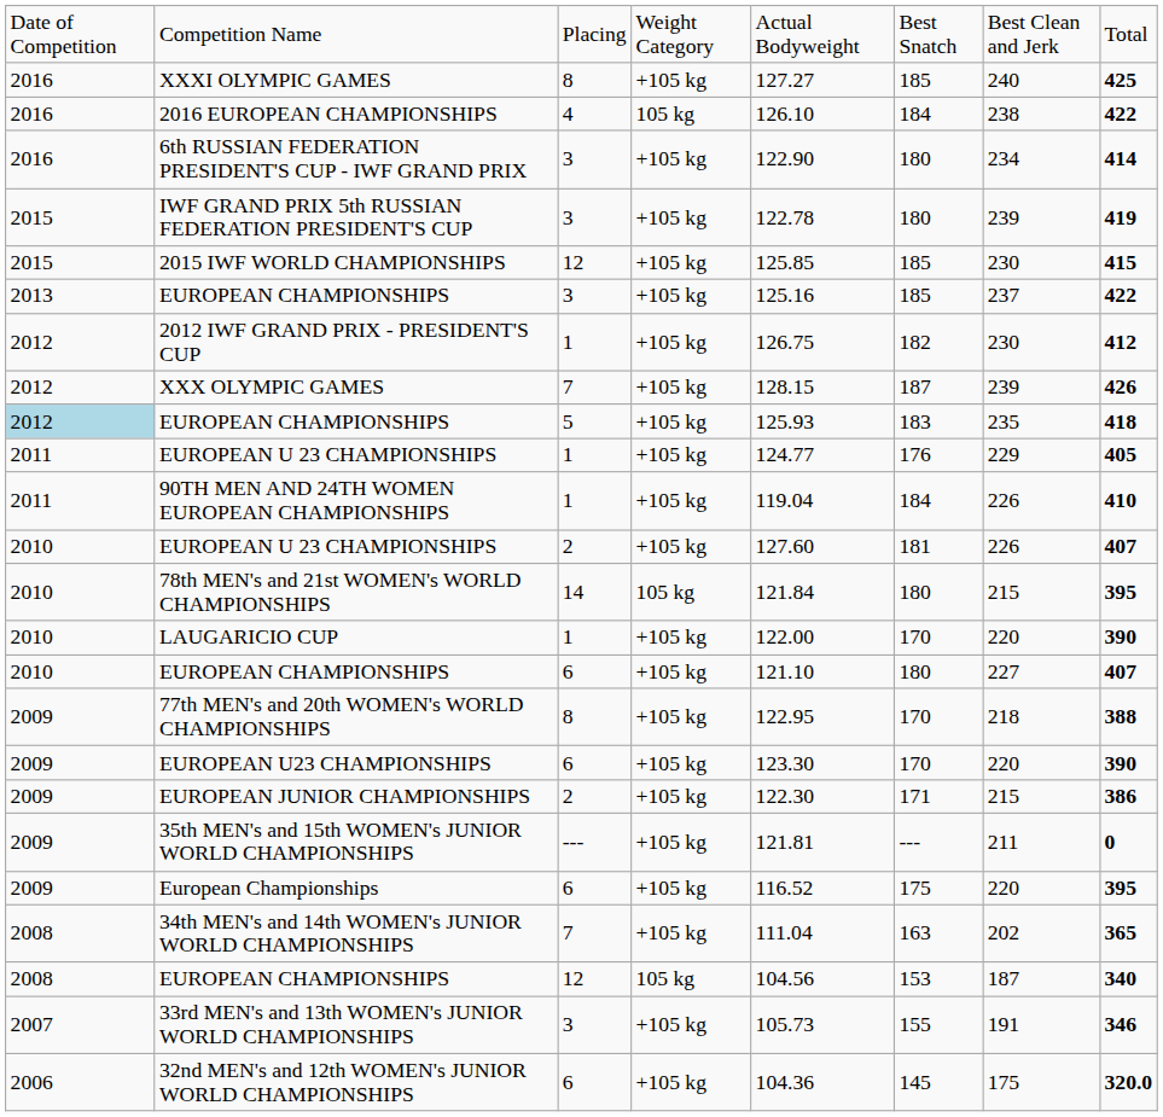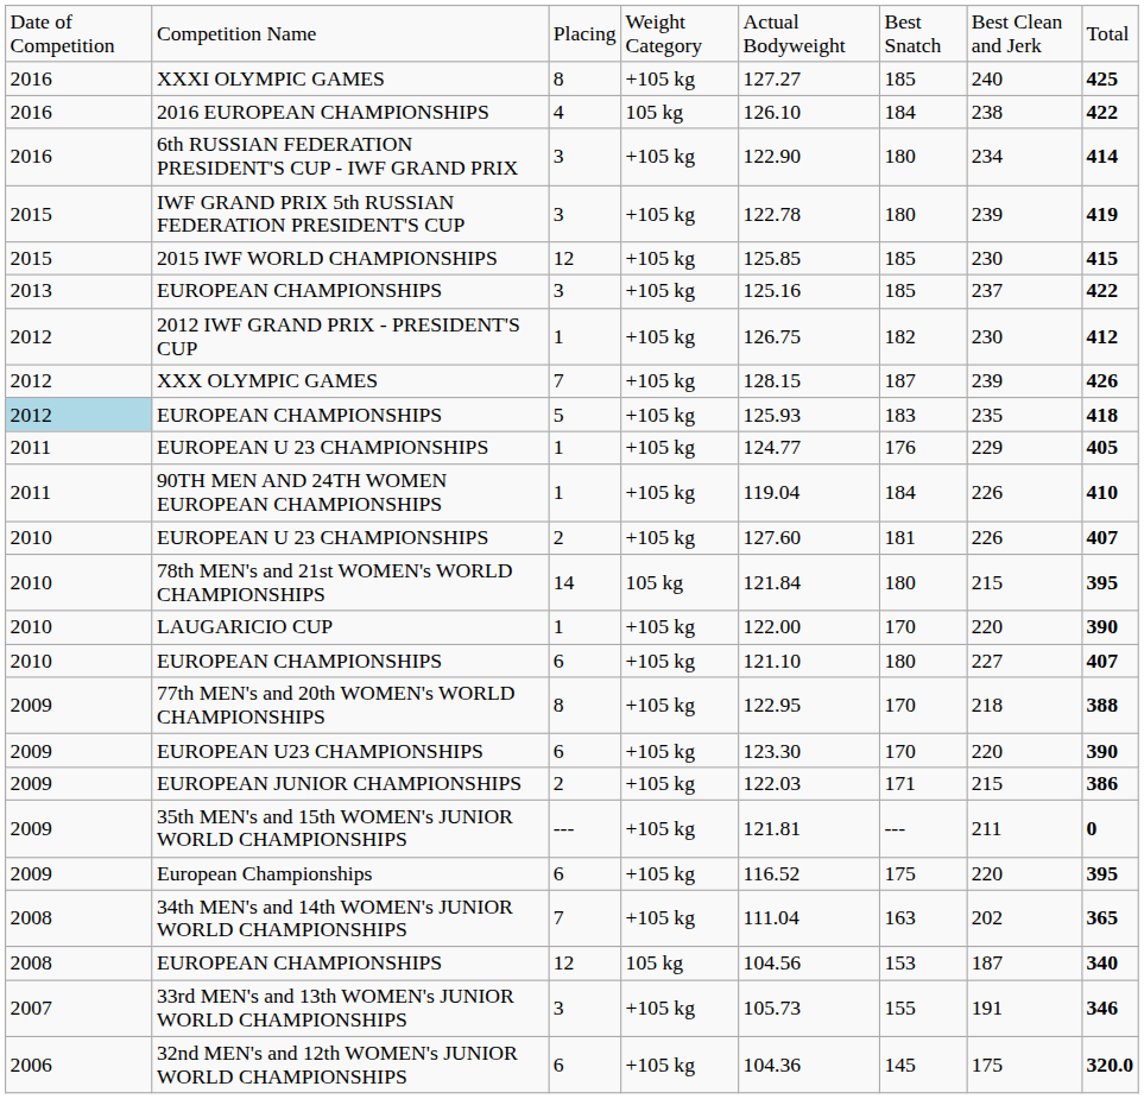EUROPEAN JUNIOR CHAMPIONSHIPS | column 5: 122.30 -> 122.03
